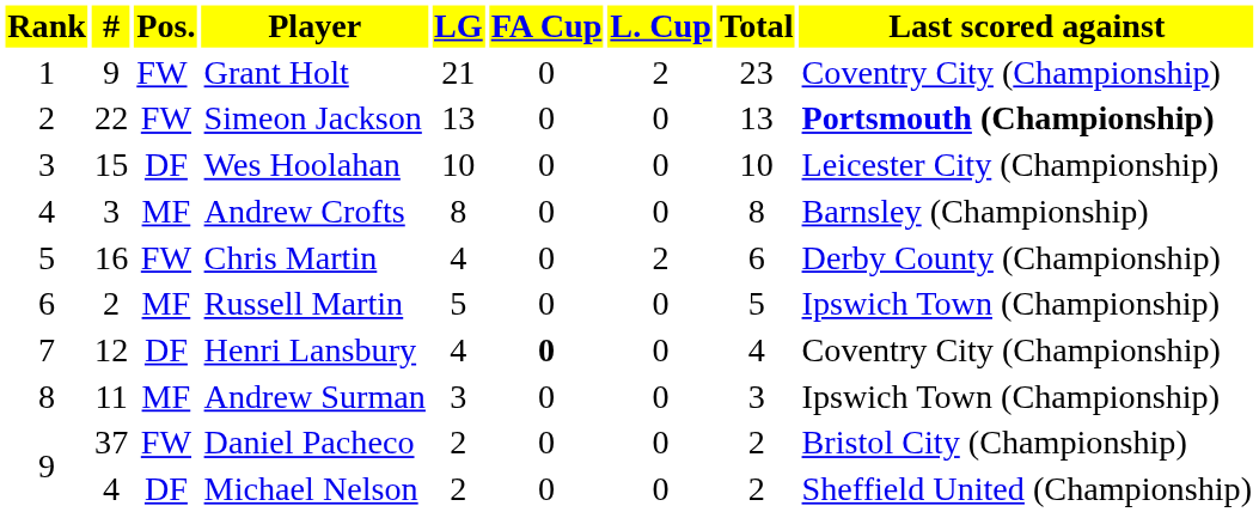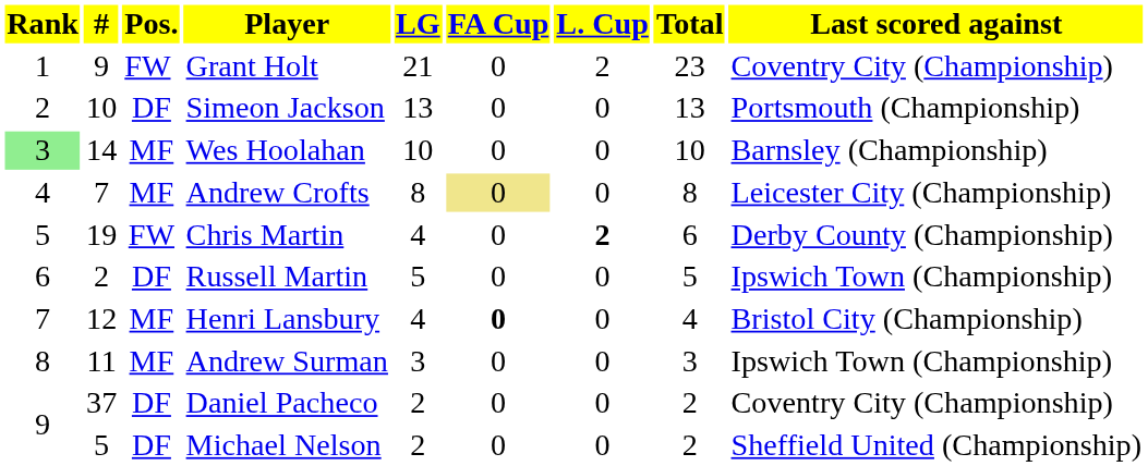Simeon Jackson | column 2: 22 -> 10
Simeon Jackson | column 3: FW -> DF
Simeon Jackson | column 9: bold -> normal
Wes Hoolahan | column 1: no background -> lightgreen background
Wes Hoolahan | column 2: 15 -> 14
Wes Hoolahan | column 3: DF -> MF
Wes Hoolahan | column 9: Leicester City (Championship) -> Barnsley (Championship)
Andrew Crofts | column 2: 3 -> 7
Andrew Crofts | column 6: no background -> khaki background
Andrew Crofts | column 9: Barnsley (Championship) -> Leicester City (Championship)
Chris Martin | column 2: 16 -> 19
Chris Martin | column 7: normal -> bold
Russell Martin | column 3: MF -> DF
Henri Lansbury | column 3: DF -> MF
Henri Lansbury | column 9: Coventry City (Championship) -> Bristol City (Championship)
Daniel Pacheco | column 3: FW -> DF
Daniel Pacheco | column 9: Bristol City (Championship) -> Coventry City (Championship)
Michael Nelson | column 2: 4 -> 5
